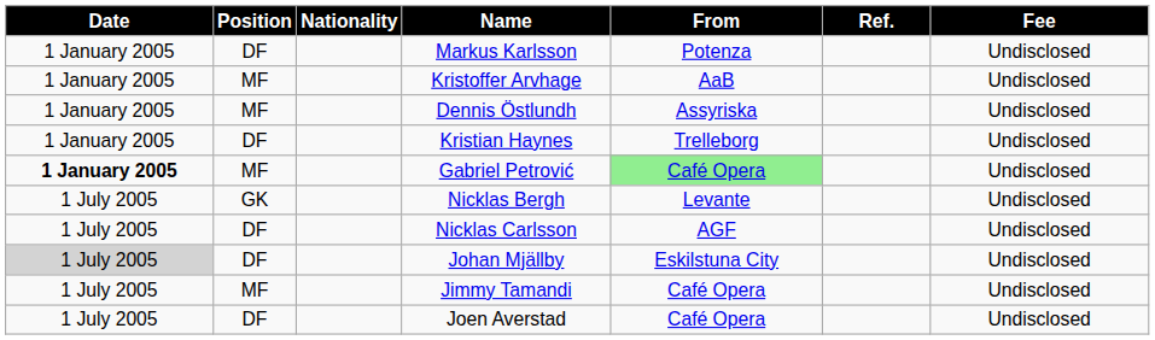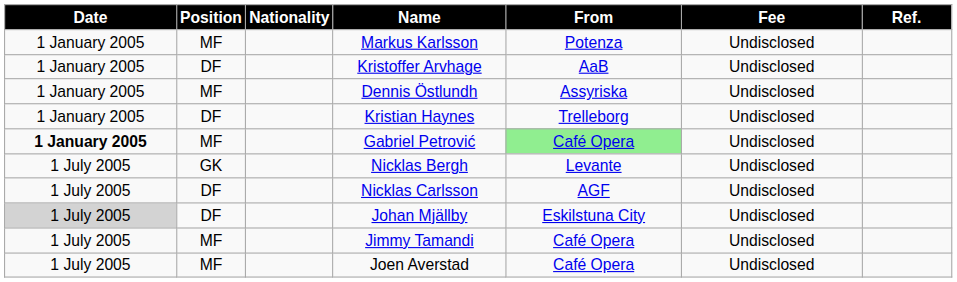columns swapped: Fee <-> Ref.
Markus Karlsson | Position: DF -> MF
Kristoffer Arvhage | Position: MF -> DF
Joen Averstad | Position: DF -> MF
